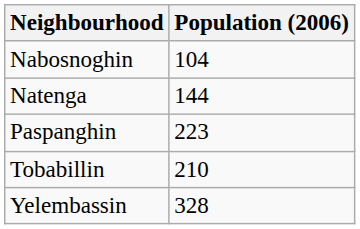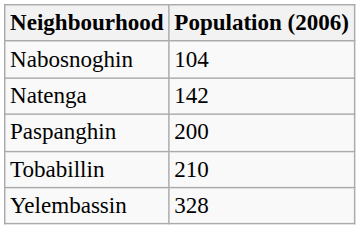Natenga | Population (2006): 144 -> 142
Paspanghin | Population (2006): 223 -> 200
